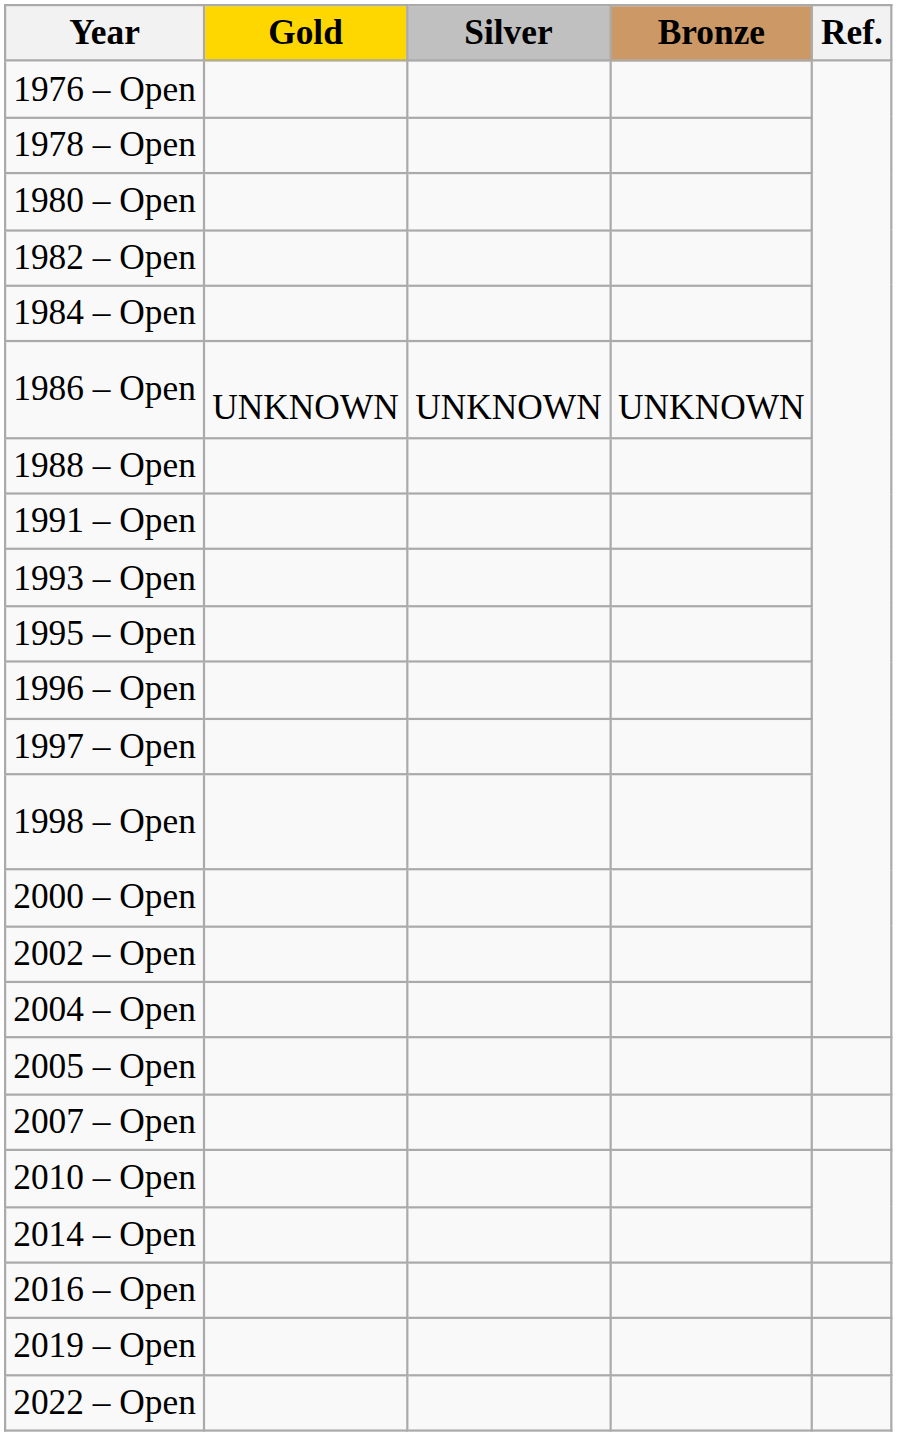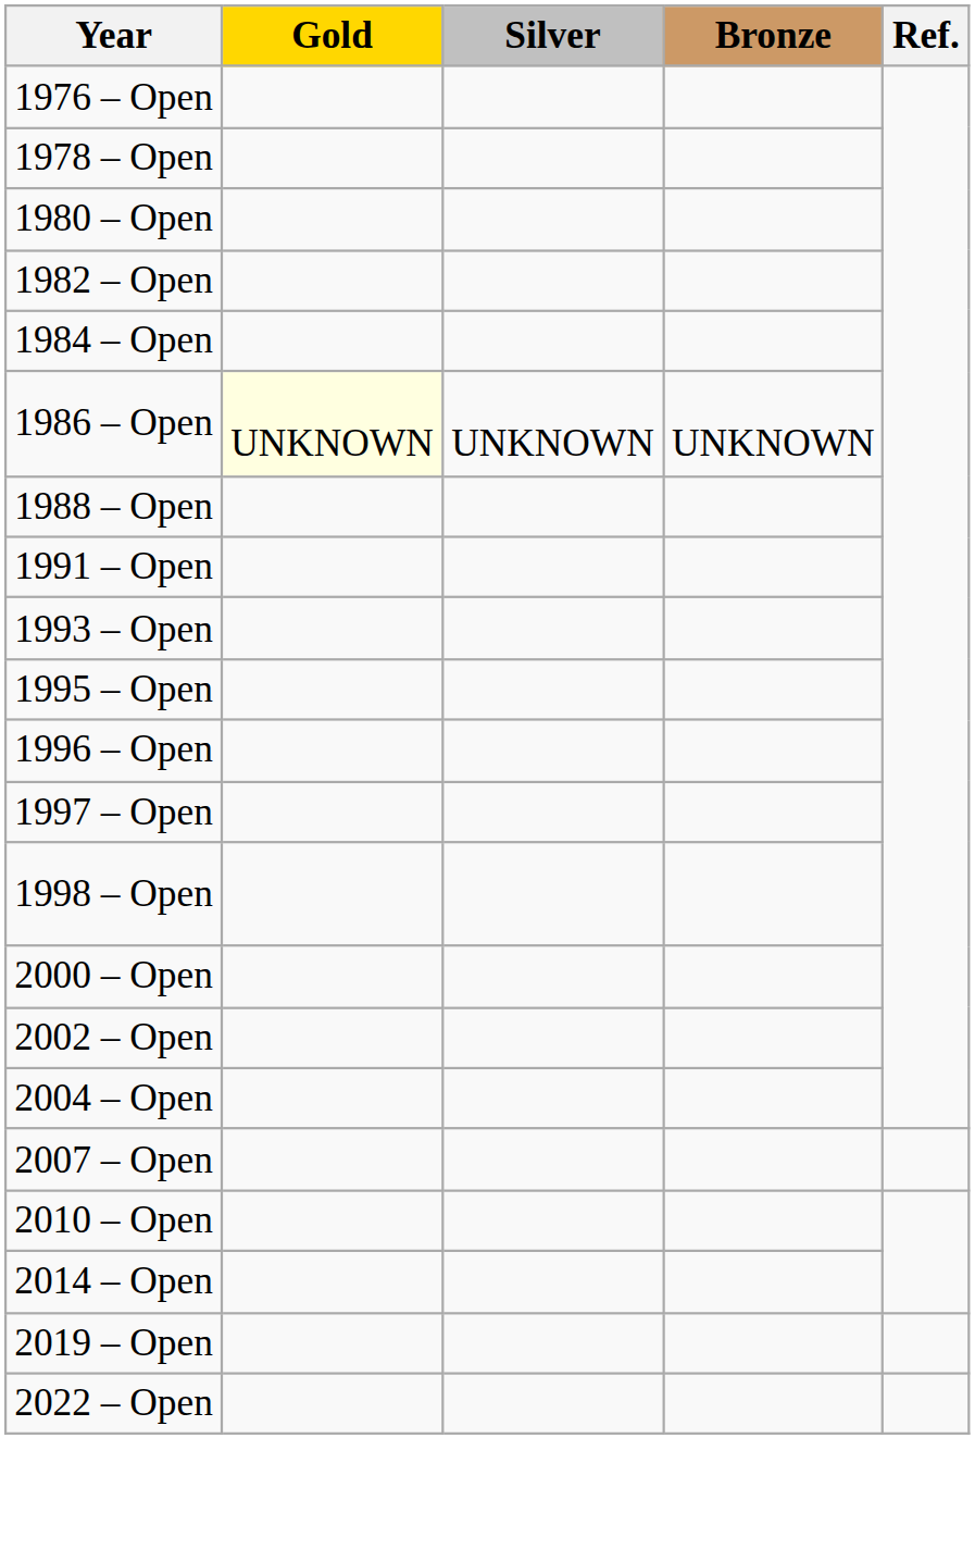1986 – Open | Gold: no background -> lightyellow background
- row: 2005 – Open
- row: 2016 – Open
